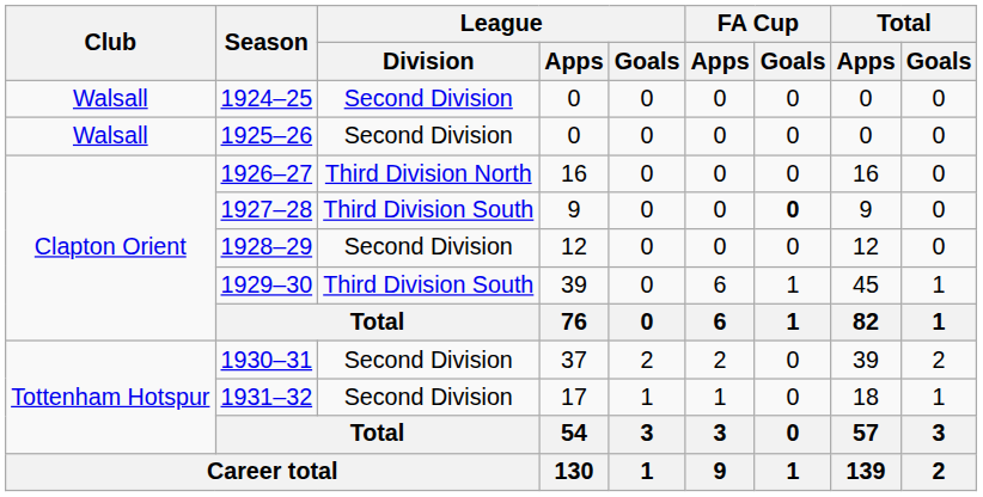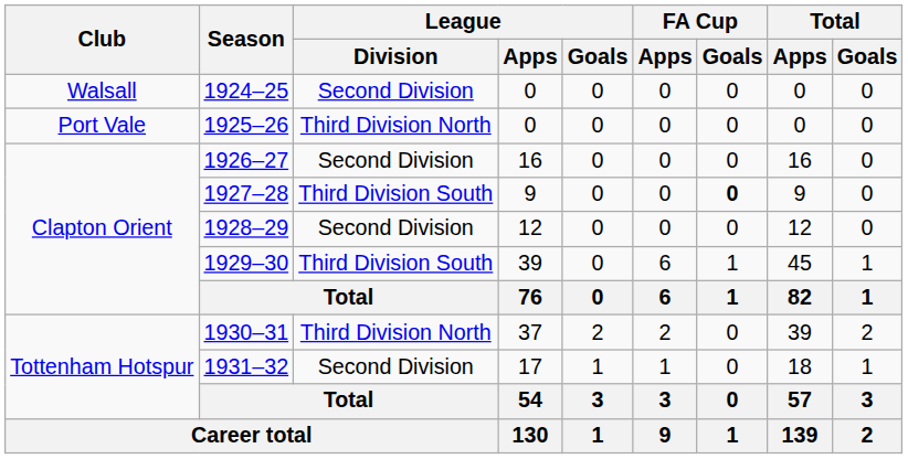1925–26 | Club: Walsall -> Port Vale
1925–26 | League / Division: Second Division -> Third Division North
1926–27 | League / Division: Third Division North -> Second Division
1930–31 | League / Division: Second Division -> Third Division North
